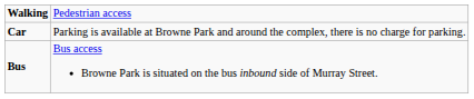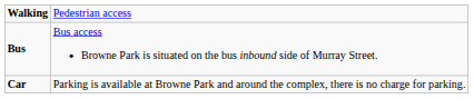rows swapped: Bus <-> Car
